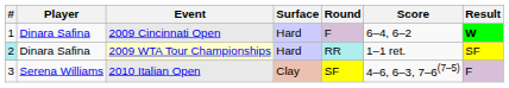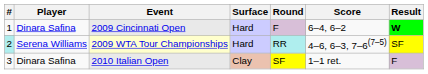2009 WTA Tour Championships | Player: Dinara Safina -> Serena Williams
2009 WTA Tour Championships | Score: 1–1 ret. -> 4–6, 6–3, 7–6(7–5)
2010 Italian Open | Player: Serena Williams -> Dinara Safina
2010 Italian Open | Score: 4–6, 6–3, 7–6(7–5) -> 1–1 ret.
